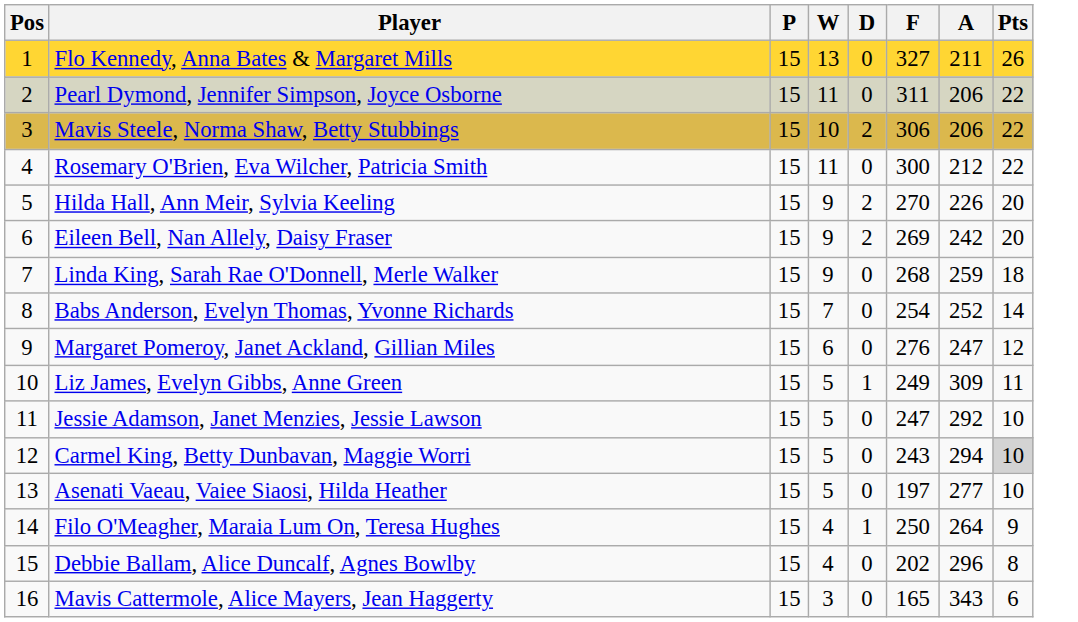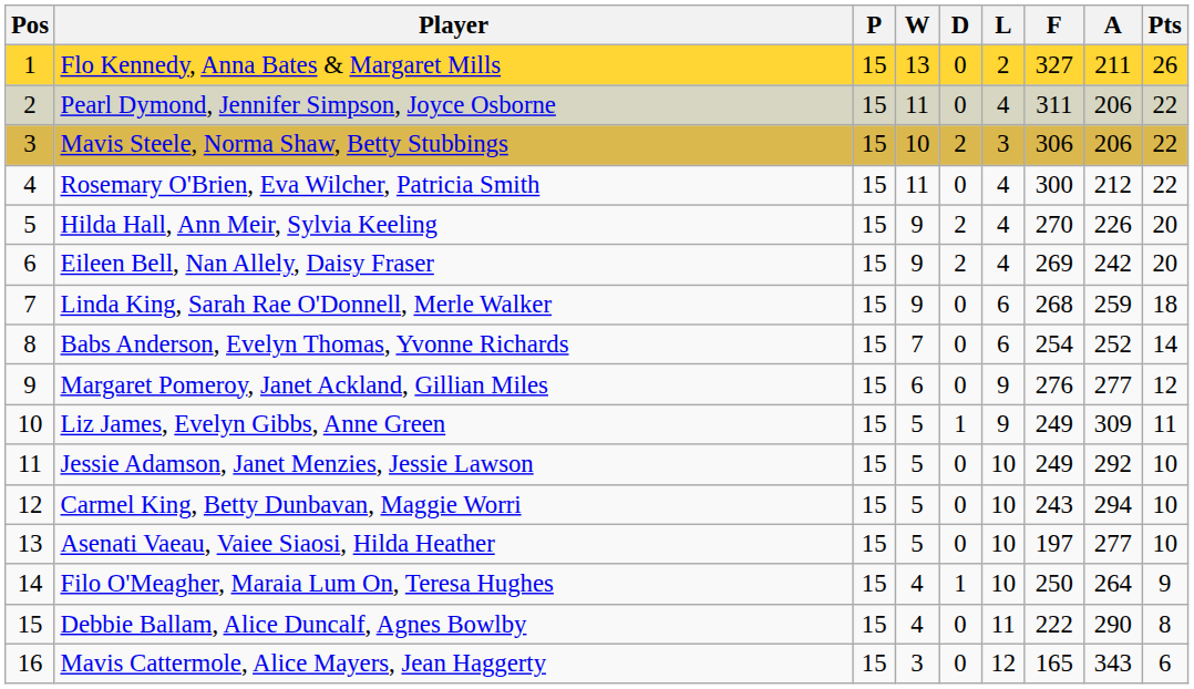+ column: L | 2 | 4 | 3 | 4 | 4 | 4 | 6 | 6 | 9 | 9 | 10 | 10 | 10 | 10 | 11 | 12
Margaret Pomeroy, Janet Ackland, Gillian Miles | A: 247 -> 277
Jessie Adamson, Janet Menzies, Jessie Lawson | F: 247 -> 249
Carmel King, Betty Dunbavan, Maggie Worri | Pts: lightgrey background -> no background
Debbie Ballam, Alice Duncalf, Agnes Bowlby | F: 202 -> 222
Debbie Ballam, Alice Duncalf, Agnes Bowlby | A: 296 -> 290
